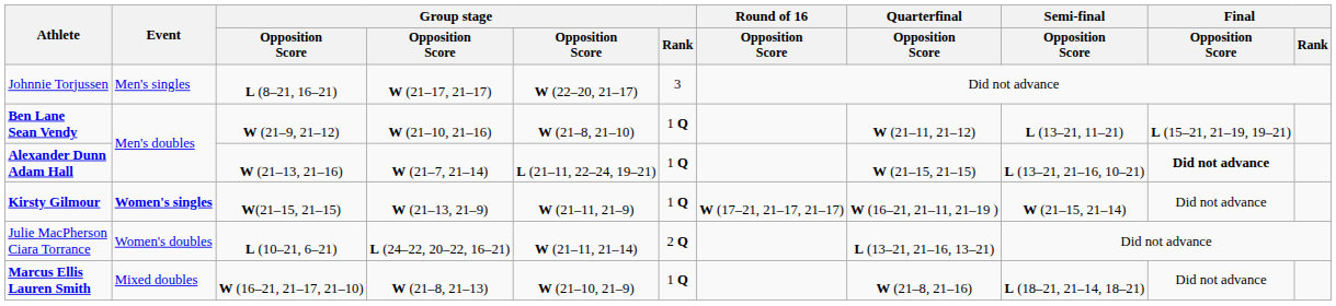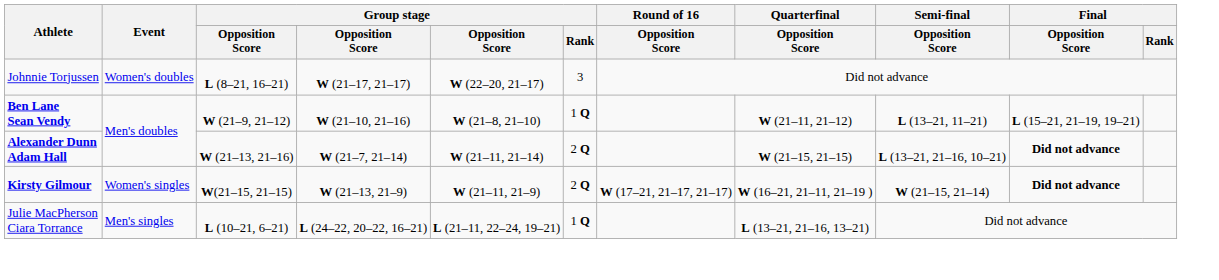Johnnie Torjussen | Event: Men's singles -> Women's doubles
Alexander Dunn Adam Hall | column 5: L (21–11, 22–24, 19–21) -> W (21–11, 21–14)
Alexander Dunn Adam Hall | Group stage / Rank: 1 Q -> 2 Q
Kirsty Gilmour | Event: bold -> normal
Kirsty Gilmour | Group stage / Rank: 1 Q -> 2 Q
Kirsty Gilmour | Final / Opposition Score: normal -> bold
Julie MacPherson Ciara Torrance | Event: Women's doubles -> Men's singles
Julie MacPherson Ciara Torrance | column 5: W (21–11, 21–14) -> L (21–11, 22–24, 19–21)
Julie MacPherson Ciara Torrance | Group stage / Rank: 2 Q -> 1 Q
- row: Marcus Ellis Lauren Smith | Mixed doubles | W (16–21, 21–17, 21–10) | W (21–8, 21–13) | W (21–10, 21–9) | 1 Q | W (21–8, 21–16) | L (18–21, 21–14, 18–21) | Did not advance
